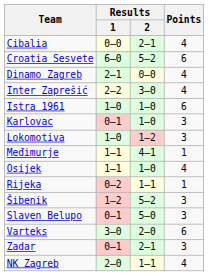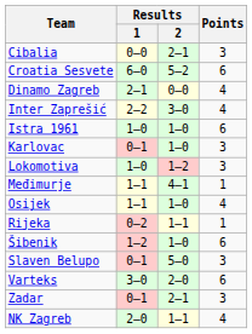Cibalia | Points: 4 -> 3
Šibenik | Results / 2: 5–2 -> 1–0
Šibenik | Points: 3 -> 6
